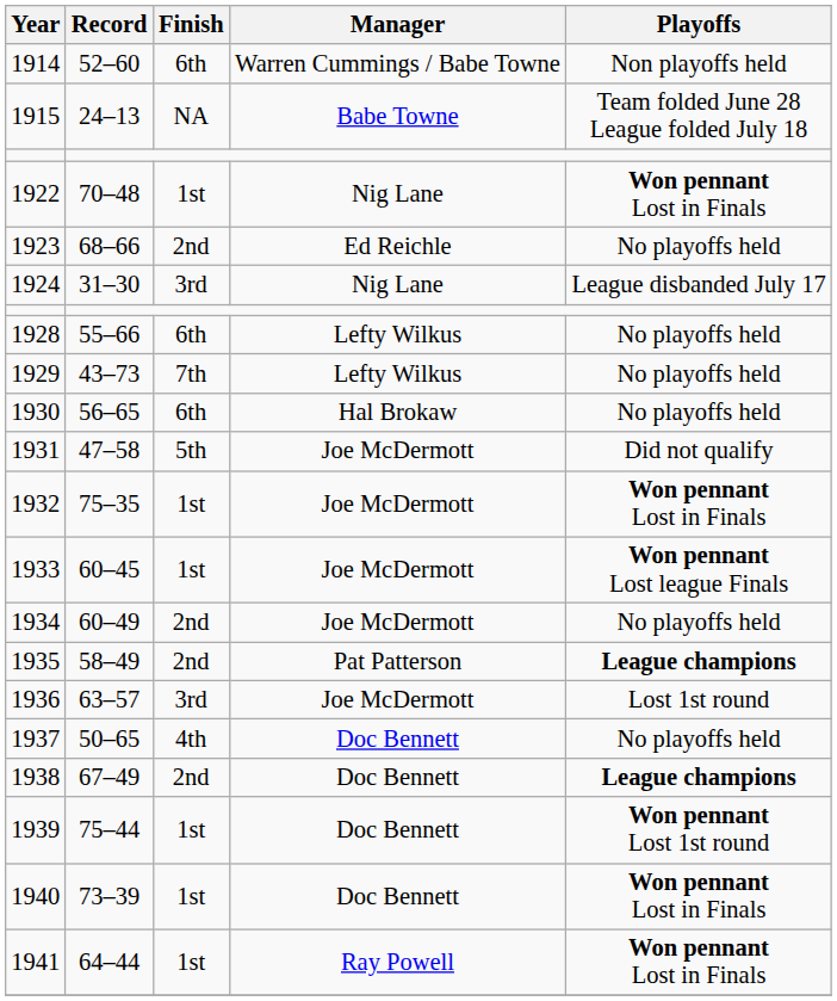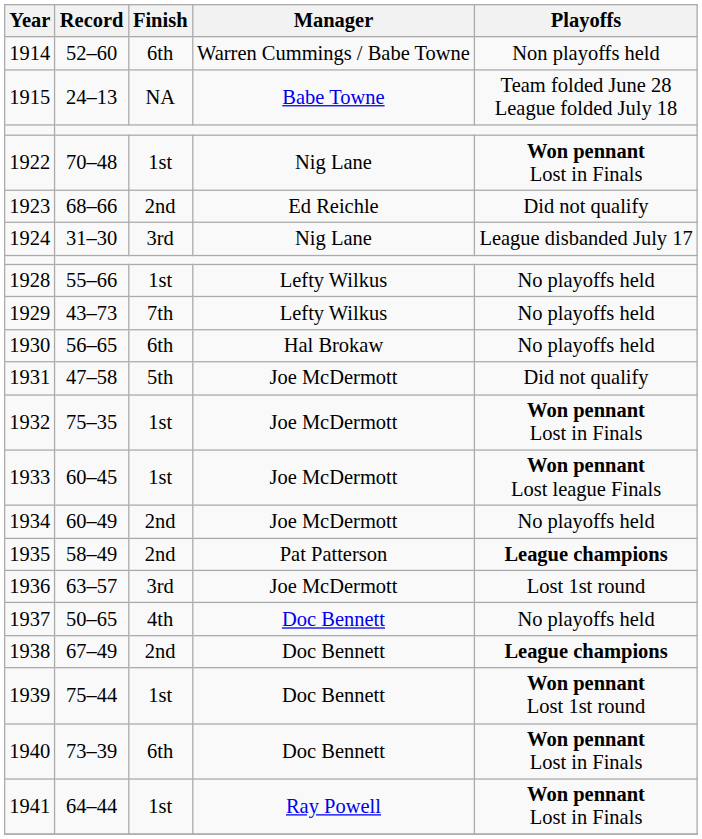1923 | Playoffs: No playoffs held -> Did not qualify
1928 | Finish: 6th -> 1st
1940 | Finish: 1st -> 6th
